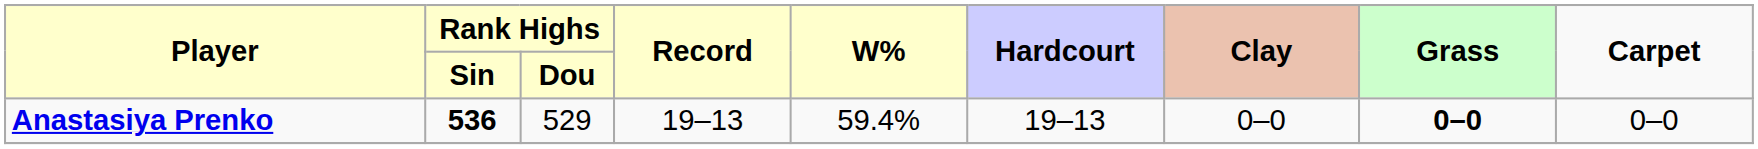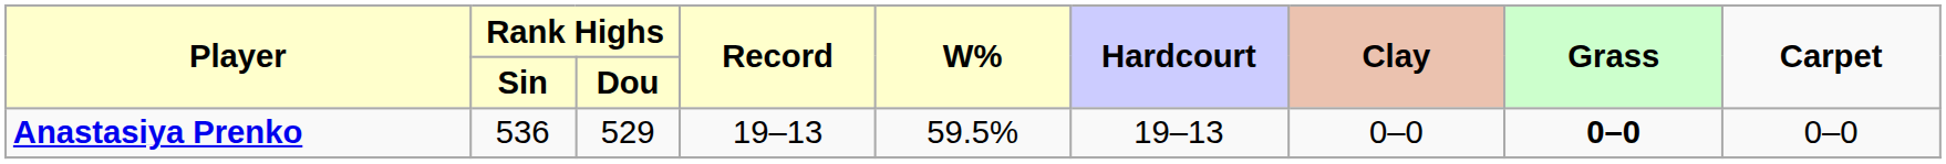Anastasiya Prenko | column 2: bold -> normal
Anastasiya Prenko | W%: 59.4% -> 59.5%
